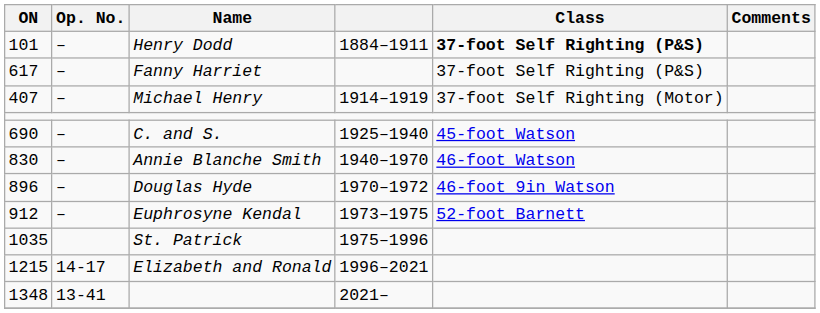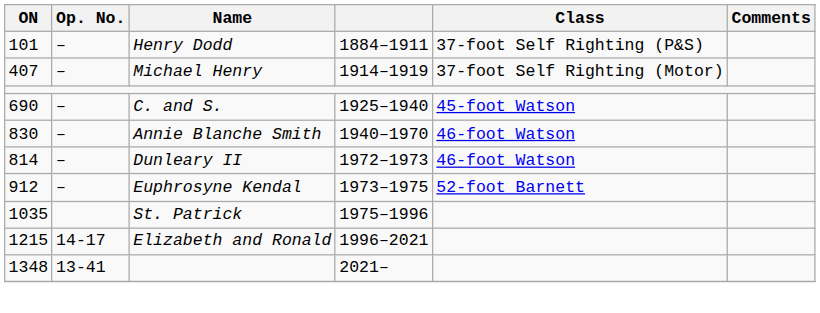Henry Dodd | Class: bold -> normal
- row: 617 | – | Fanny Harriet | 37-foot Self Righting (P&S)
- row: 896 | – | Douglas Hyde | 1970–1972 | 46-foot 9in Watson
+ row: 814 | – | Dunleary II | 1972–1973 | 46-foot Watson
